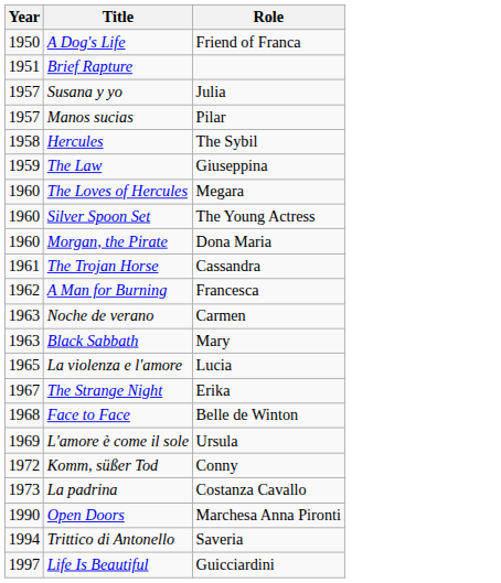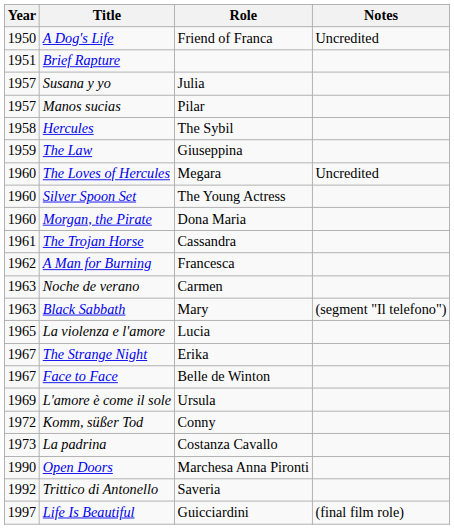+ column: Notes | Uncredited | Uncredited | (segment "Il telefono") | (final film role)
Face to Face | Year: 1968 -> 1967
Trittico di Antonello | Year: 1994 -> 1992
